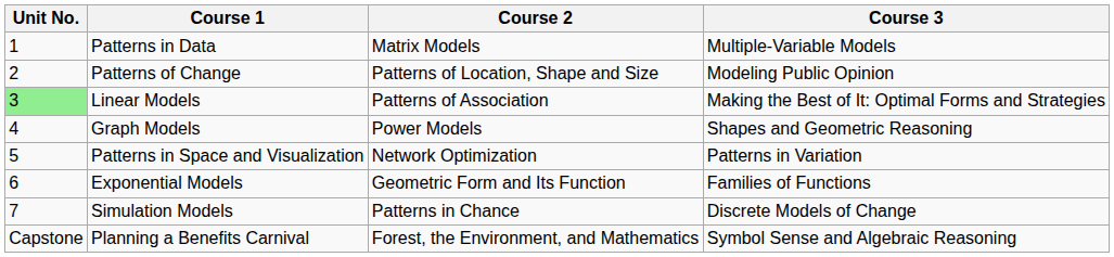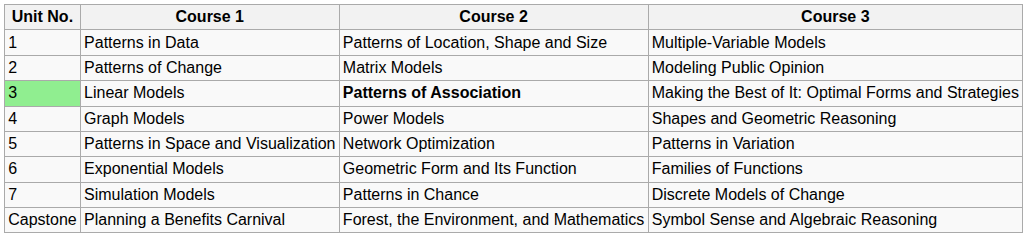Patterns in Data | Course 2: Matrix Models -> Patterns of Location, Shape and Size
Patterns of Change | Course 2: Patterns of Location, Shape and Size -> Matrix Models
Linear Models | Course 2: normal -> bold
